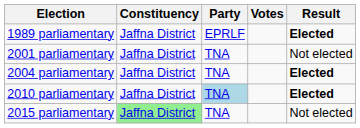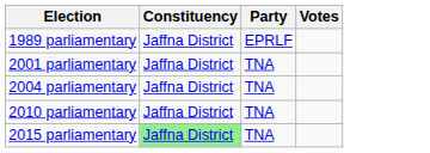- column: Result | Elected | Not elected | Elected | Elected | Not elected
2010 parliamentary | Party: lightblue background -> no background
